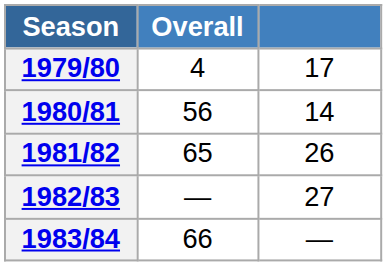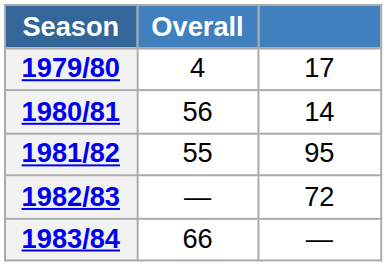1981/82 | Overall: 65 -> 55
1981/82 | column 3: 26 -> 95
1982/83 | column 3: 27 -> 72
